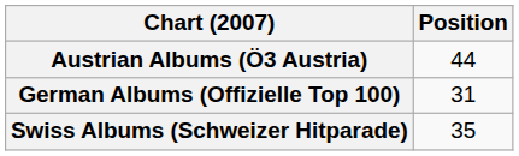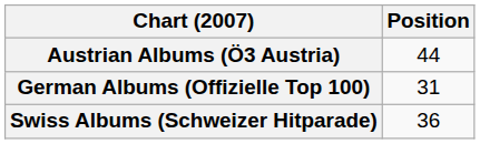Swiss Albums (Schweizer Hitparade) | Position: 35 -> 36
